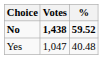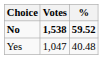No | Votes: 1,438 -> 1,538
